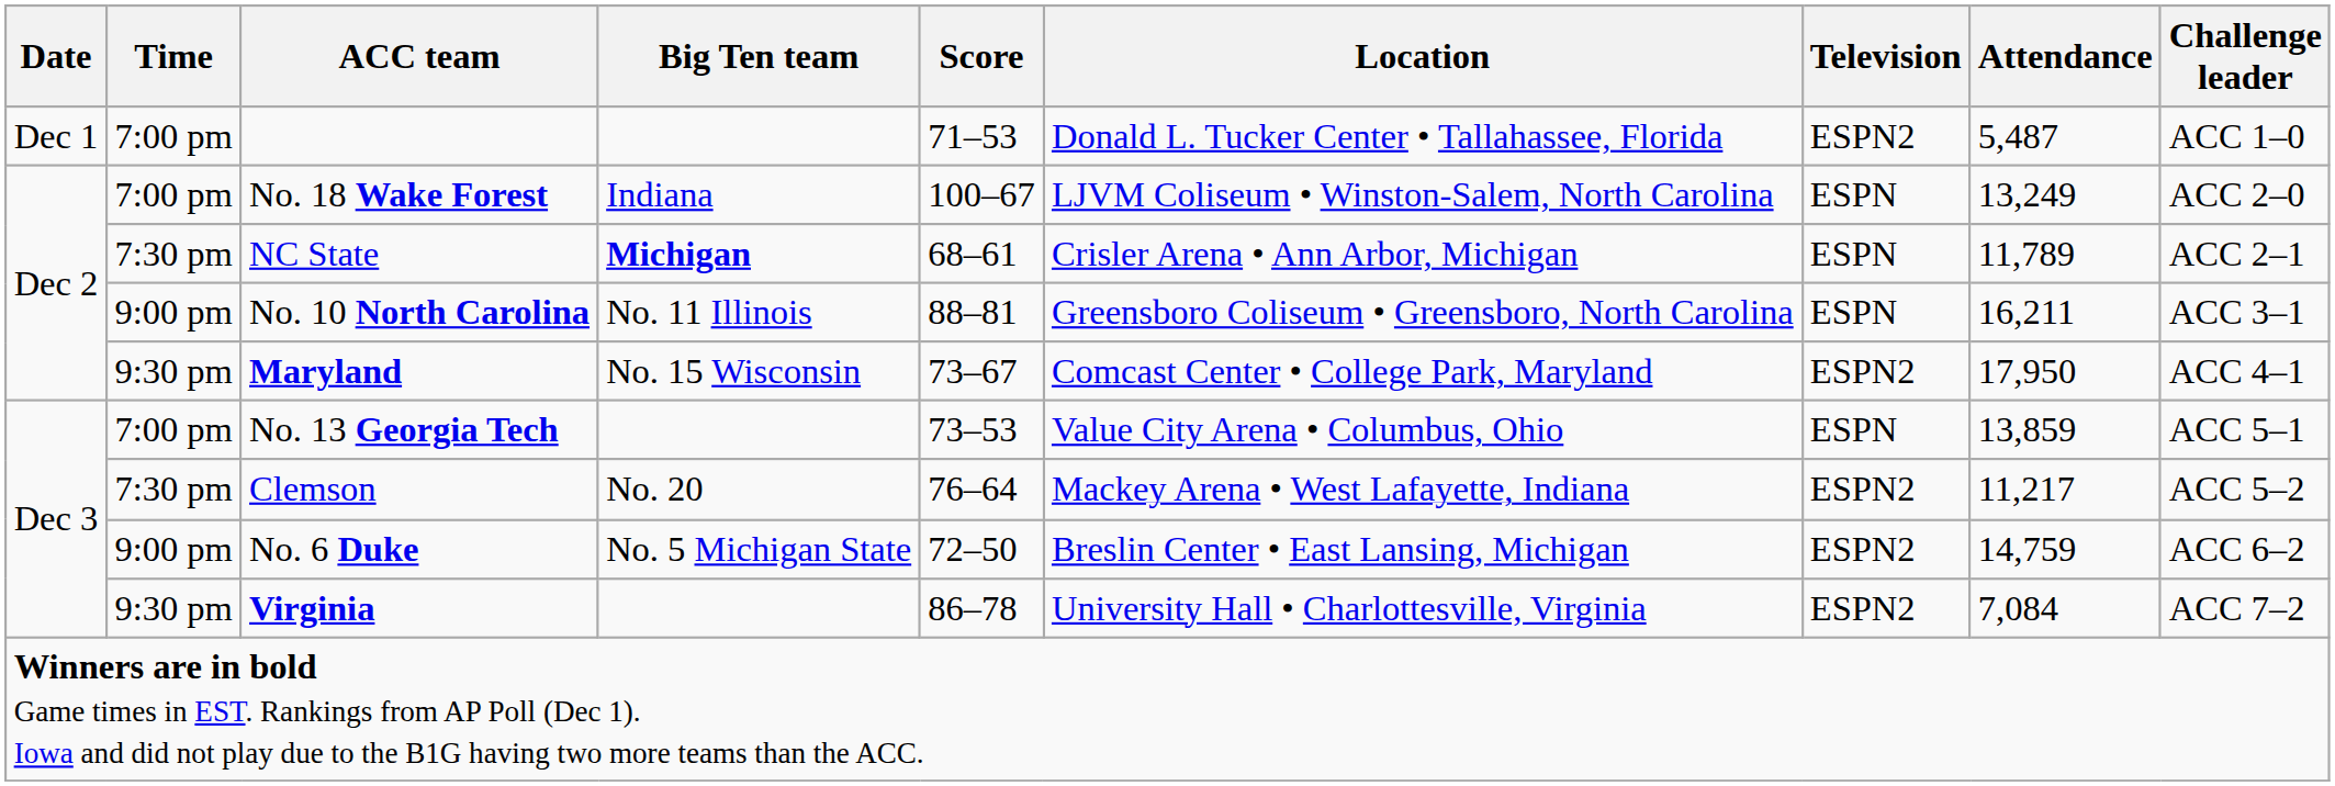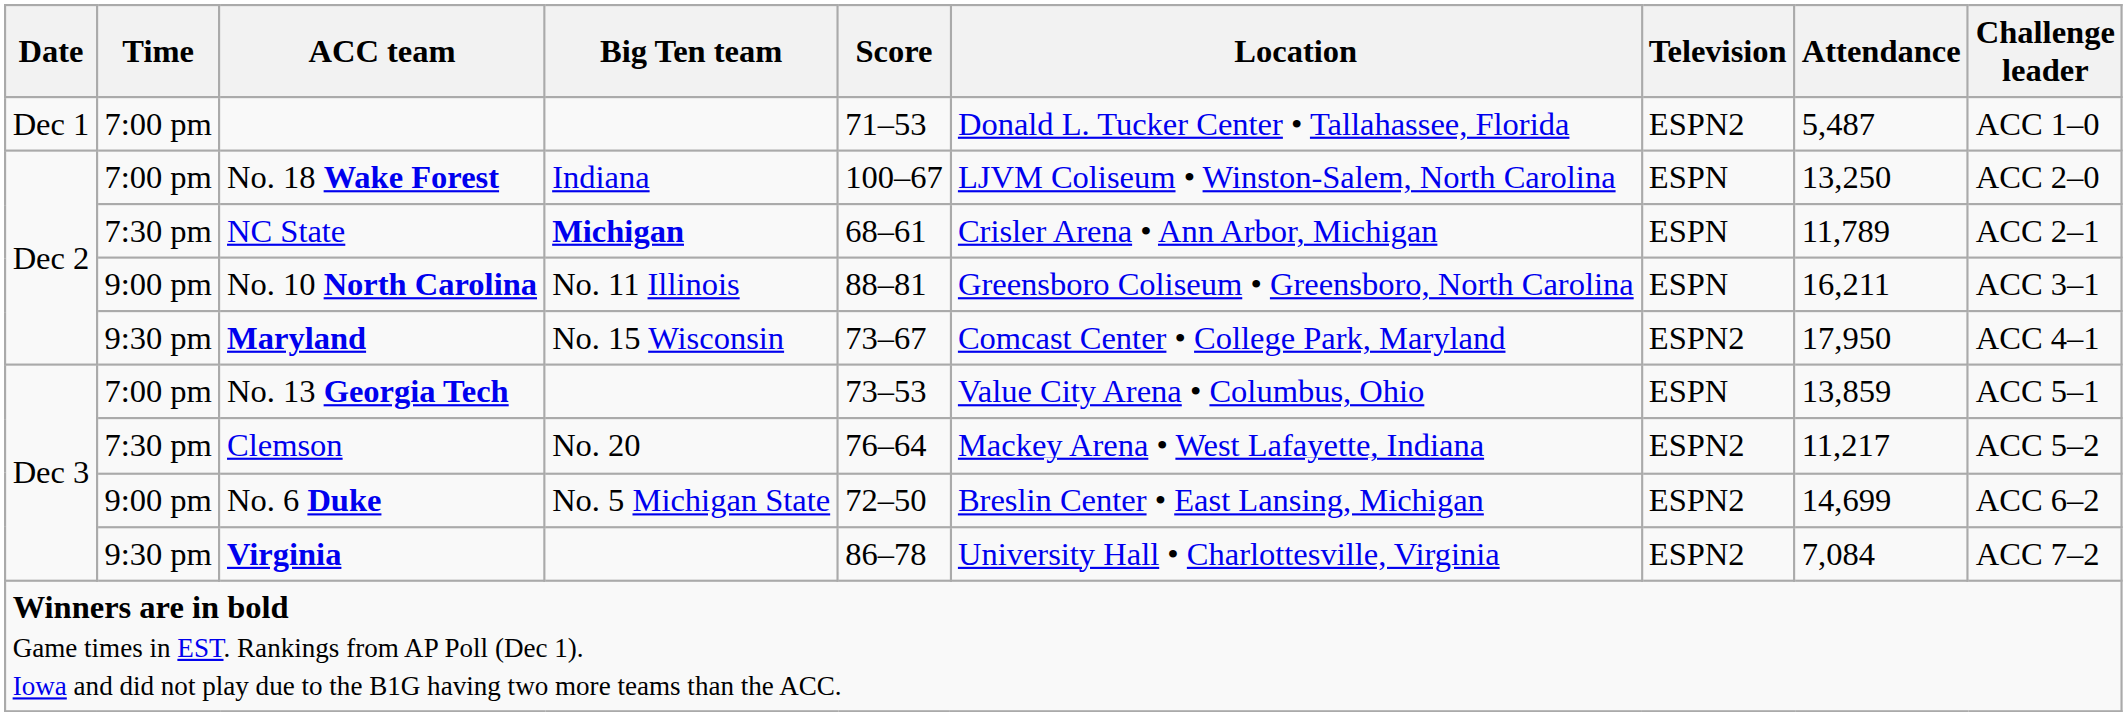No. 18 Wake Forest | Attendance: 13,249 -> 13,250
No. 6 Duke | Attendance: 14,759 -> 14,699
